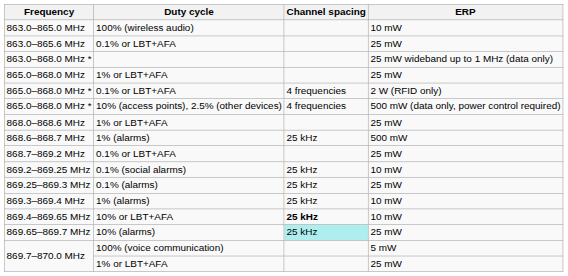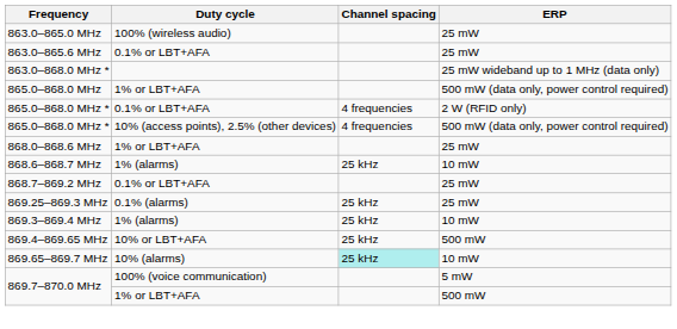863.0–865.0 MHz | ERP: 10 mW -> 25 mW
865.0–868.0 MHz | ERP: 25 mW -> 500 mW (data only, power control required)
868.6–868.7 MHz | ERP: 500 mW -> 10 mW
- row: 869.2–869.25 MHz | 0.1% (social alarms) | 25 kHz | 10 mW
869.4–869.65 MHz | Channel spacing: bold -> normal
869.4–869.65 MHz | ERP: 10 mW -> 500 mW
869.65–869.7 MHz | ERP: 25 mW -> 10 mW
869.7–870.0 MHz / 1% or LBT+AFA | ERP: 25 mW -> 500 mW
